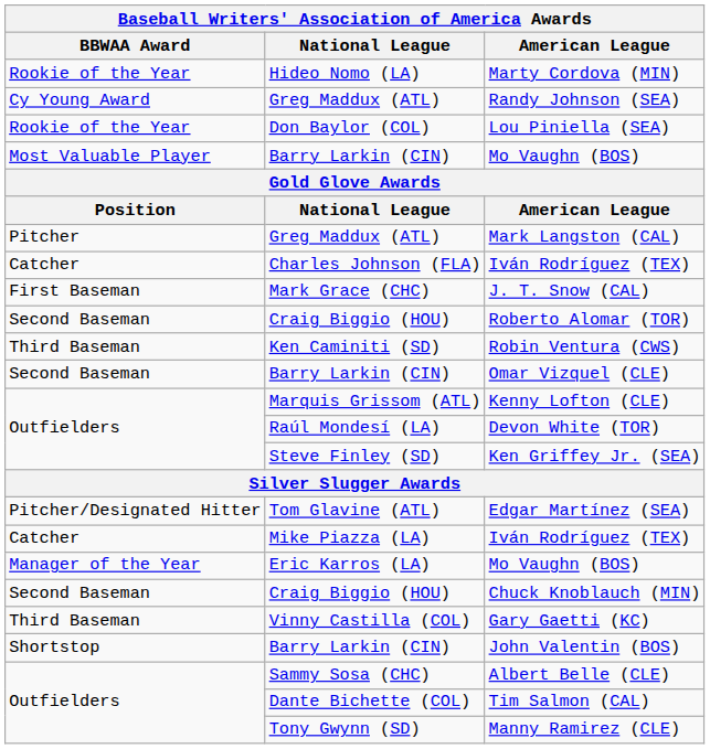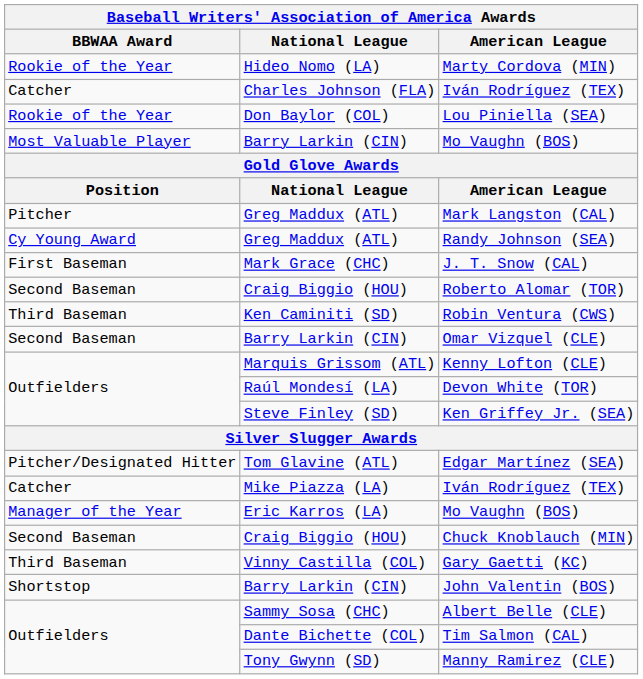rows swapped: Randy Johnson (SEA) <-> Charles Johnson (FLA) / Iván Rodríguez (TEX)
